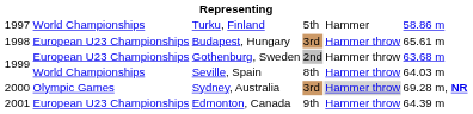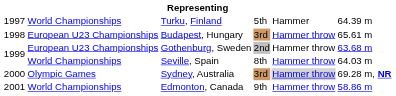Turku, Finland | column 6: 58.86 m -> 64.39 m
Edmonton, Canada | column 2: European U23 Championships -> World Championships
Edmonton, Canada | column 6: 64.39 m -> 58.86 m
